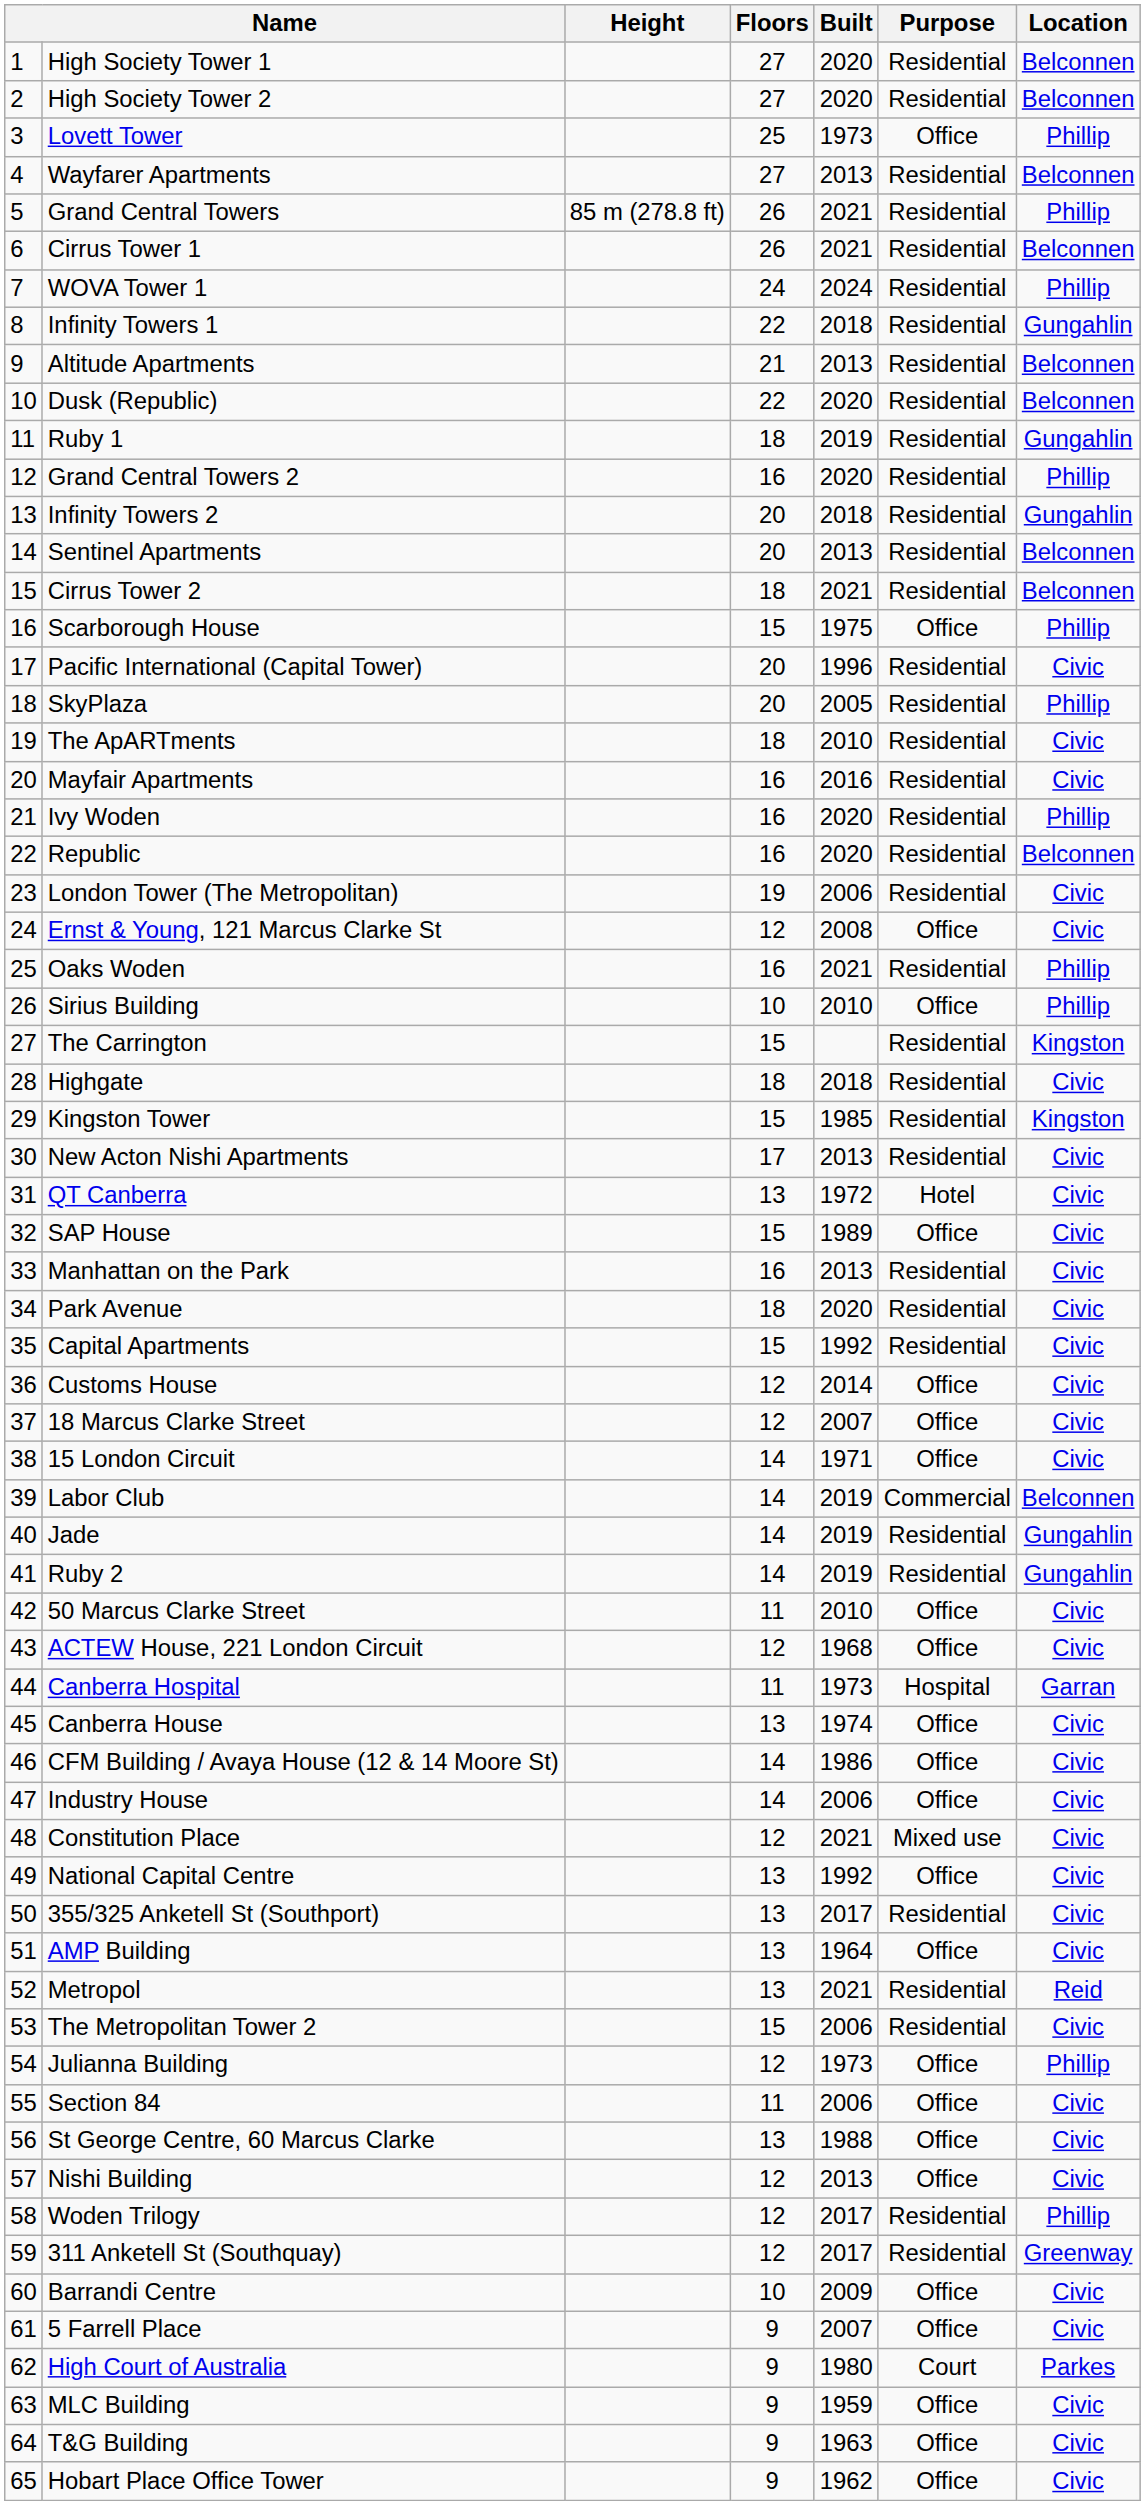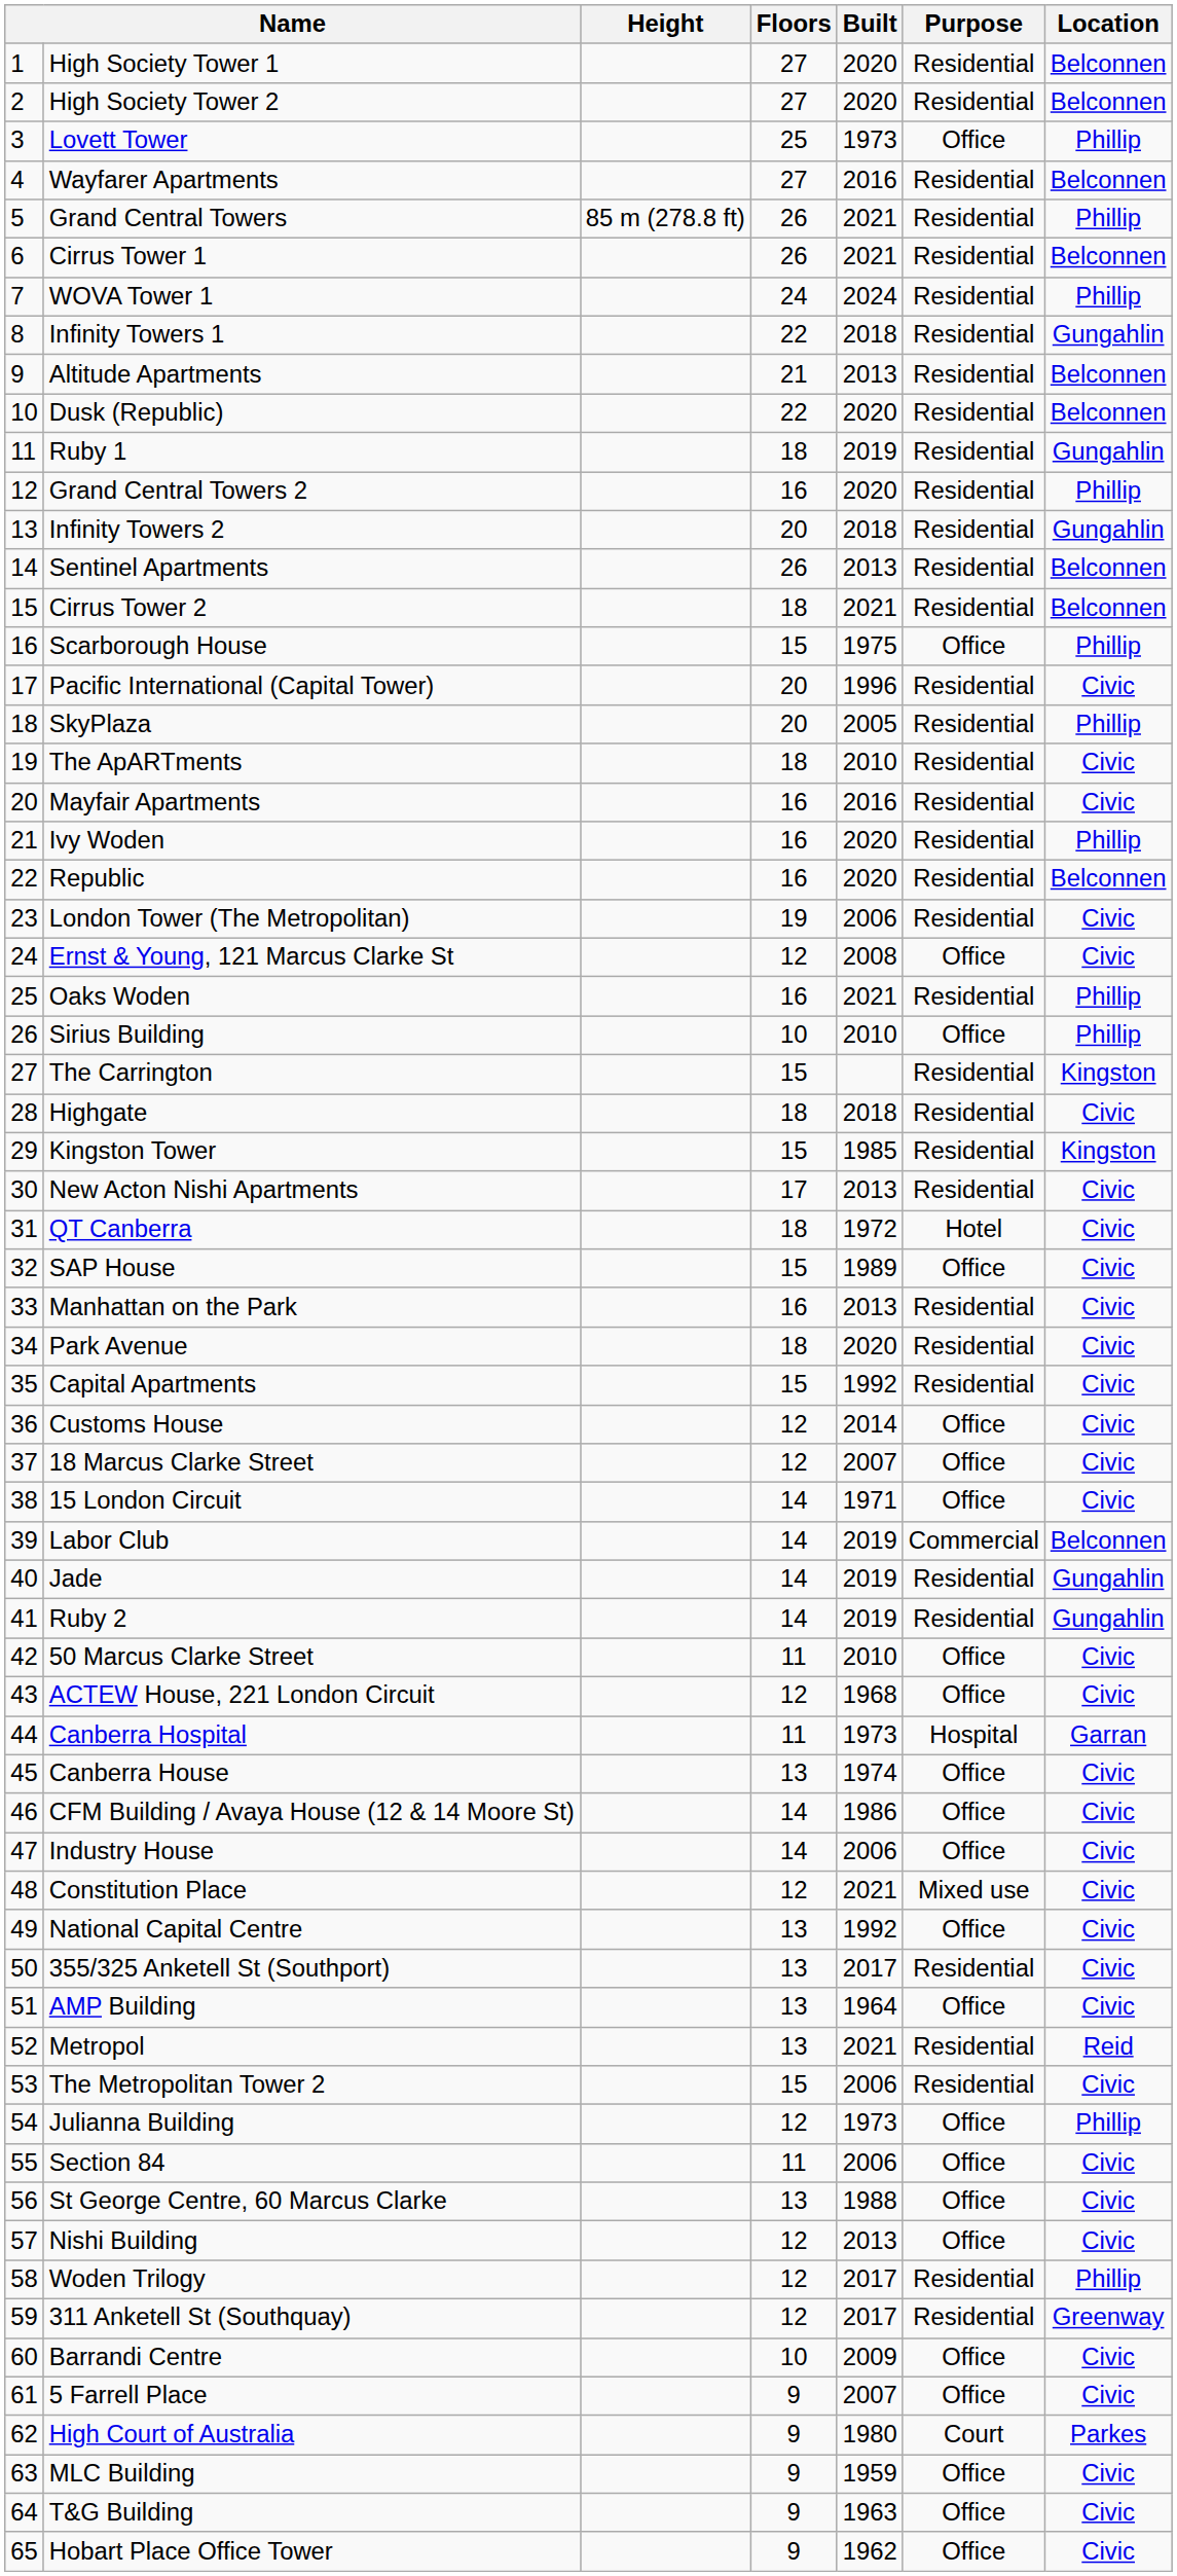Wayfarer Apartments | Built: 2013 -> 2016
Sentinel Apartments | Floors: 20 -> 26
QT Canberra | Floors: 13 -> 18
